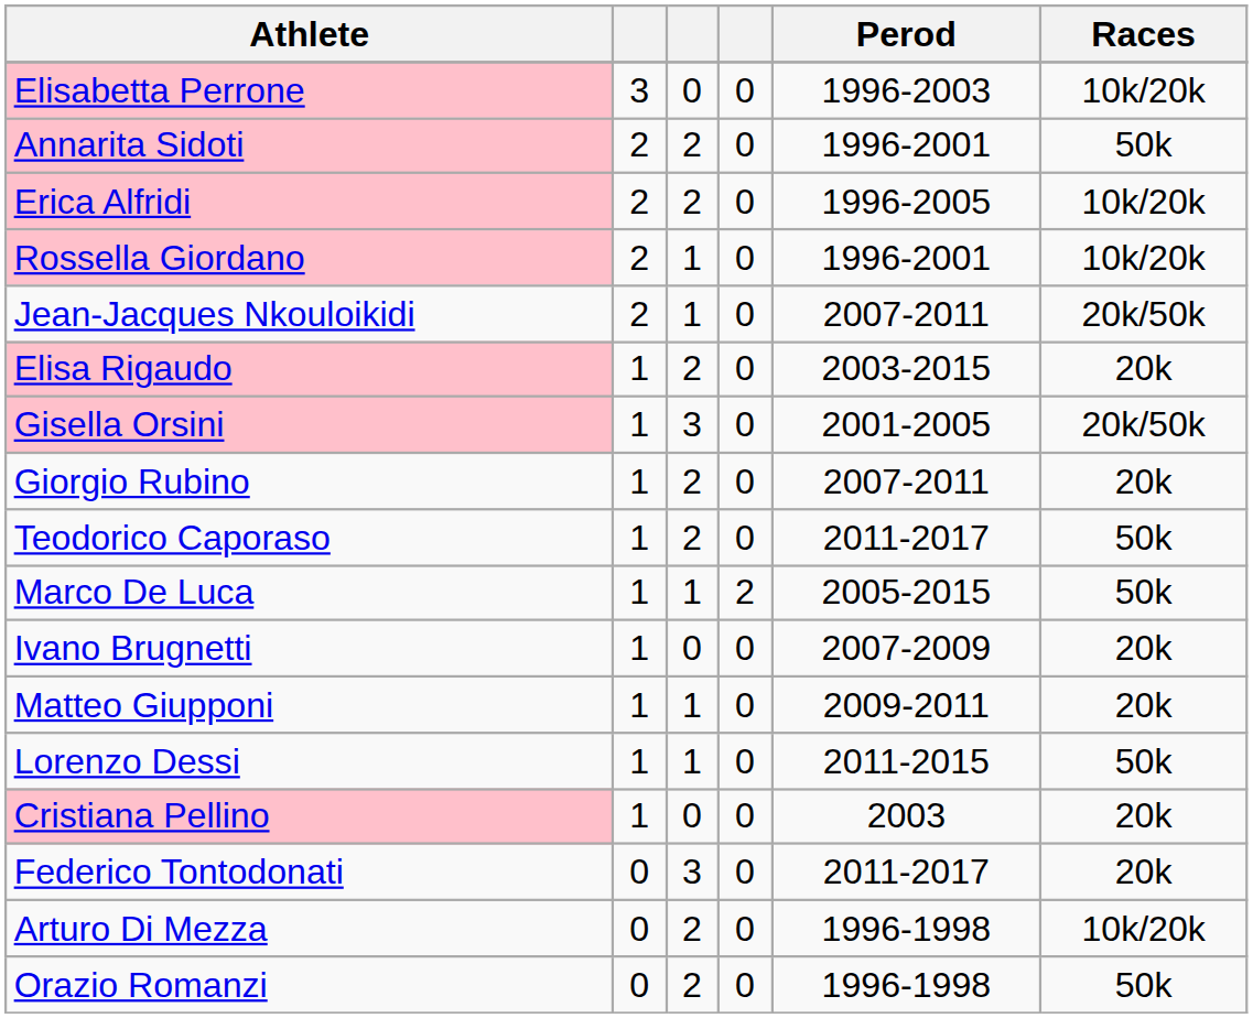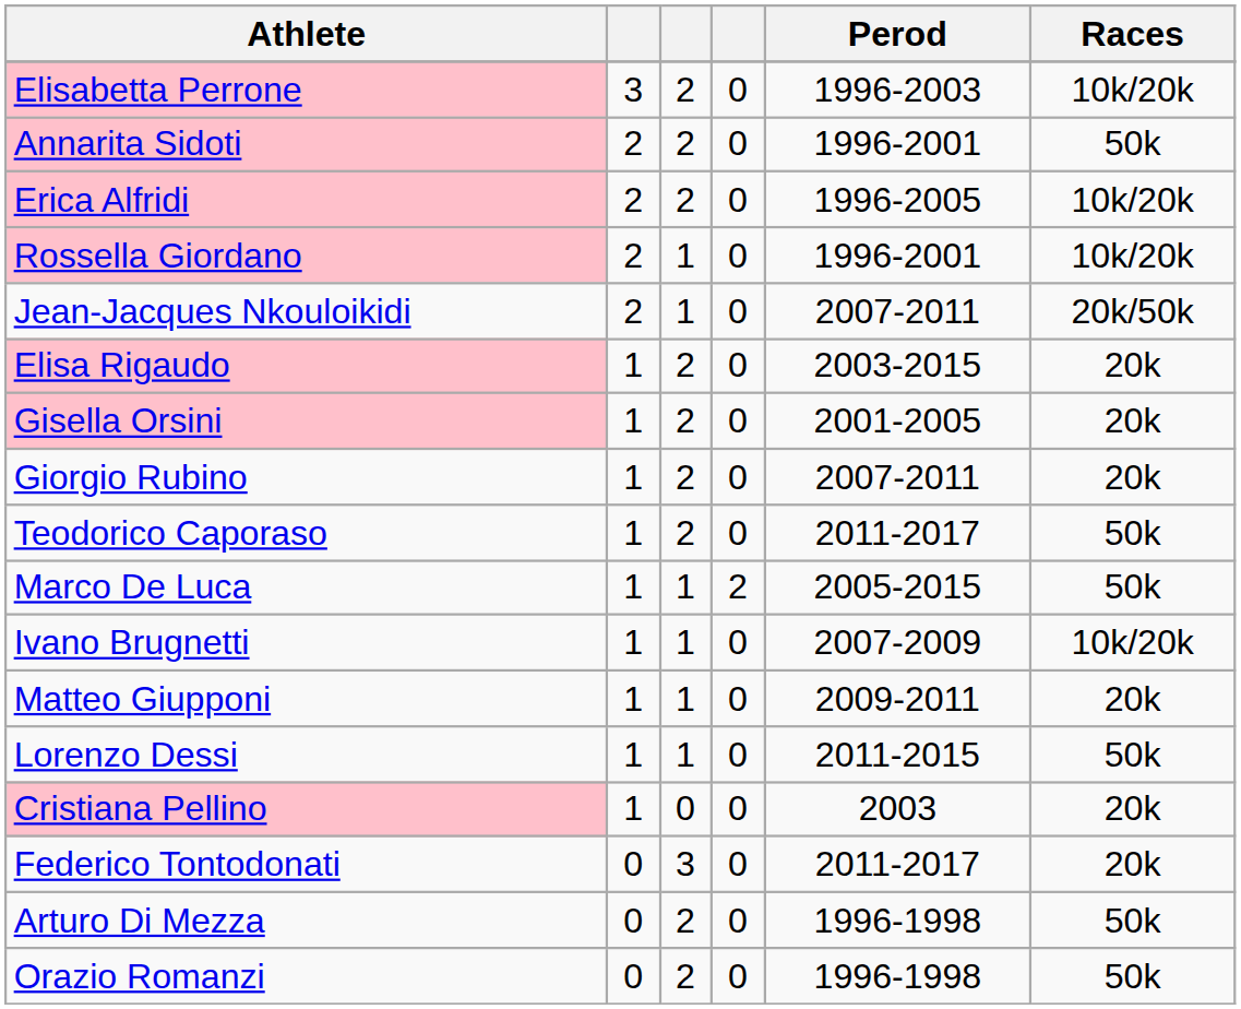Elisabetta Perrone | column 3: 0 -> 2
Gisella Orsini | column 3: 3 -> 2
Gisella Orsini | Races: 20k/50k -> 20k
Ivano Brugnetti | column 3: 0 -> 1
Ivano Brugnetti | Races: 20k -> 10k/20k
Arturo Di Mezza | Races: 10k/20k -> 50k
